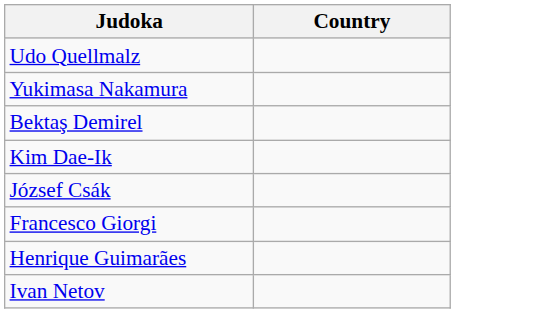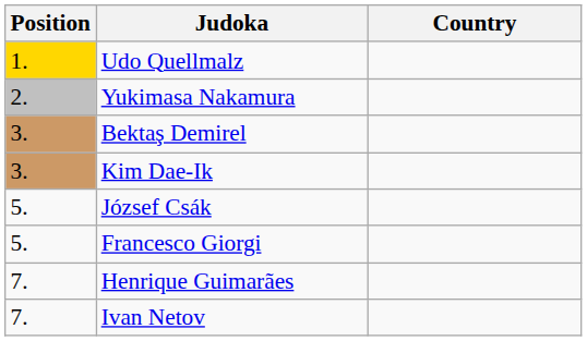+ column: Position | 1. | 2. | 3. | 3. | 5. | 5. | 7. | 7.
